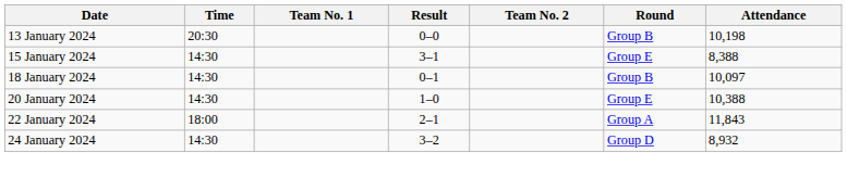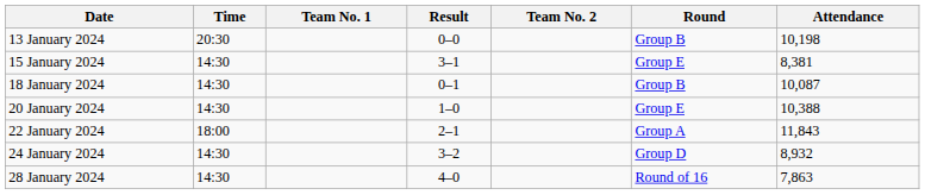15 January 2024 | Attendance: 8,388 -> 8,381
18 January 2024 | Attendance: 10,097 -> 10,087
+ row: 28 January 2024 | 14:30 | 4–0 | Round of 16 | 7,863
